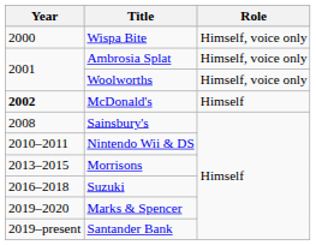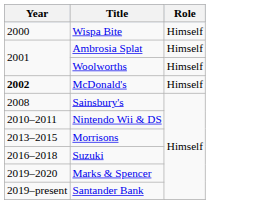Wispa Bite | Role: Himself, voice only -> Himself
Ambrosia Splat | Role: Himself, voice only -> Himself
Woolworths | Role: Himself, voice only -> Himself
